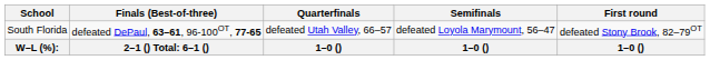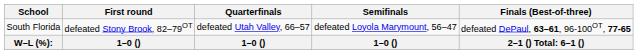columns swapped: First round <-> Finals (Best-of-three)
